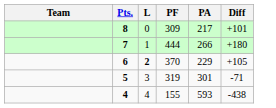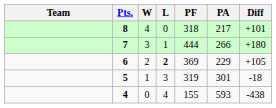+ column: W | 4 | 3 | 2 | 1 | 0
8 | PF: 309 -> 318
6 | PF: 370 -> 369
5 | Diff: -71 -> -18
